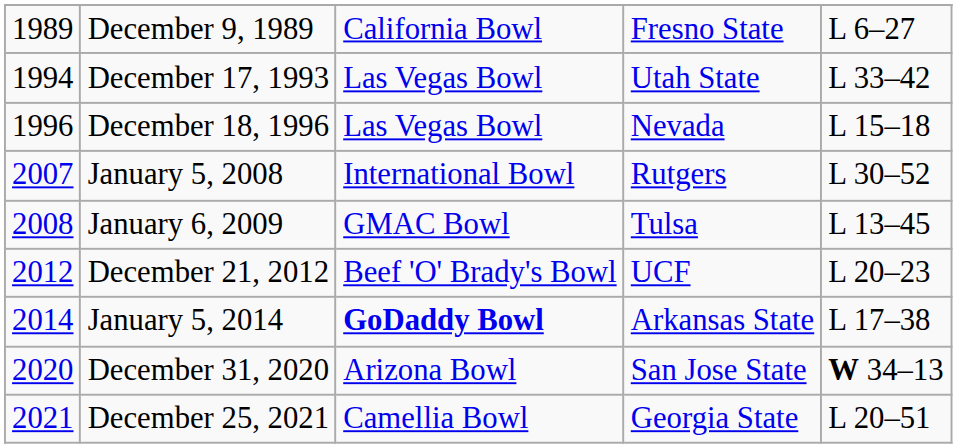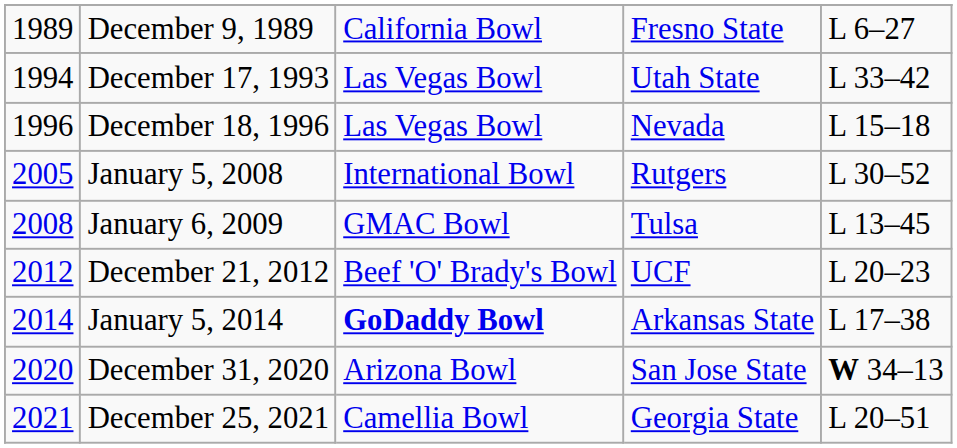January 5, 2008 | column 1: 2007 -> 2005
